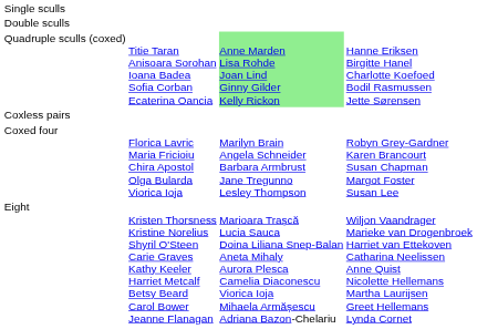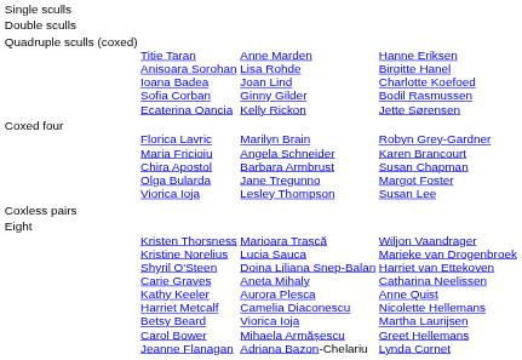Quadruple sculls (coxed) | column 3: lightgreen background -> no background
rows swapped: Coxless pairs <-> Coxed four
